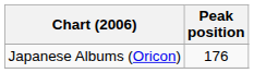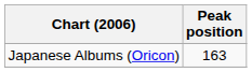Japanese Albums (Oricon) | Peak position: 176 -> 163
